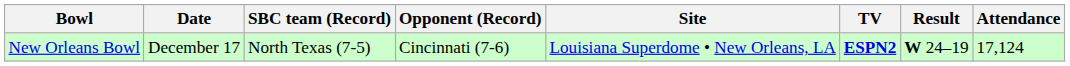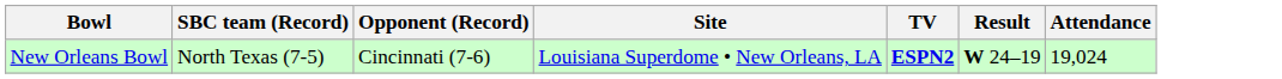- column: Date | December 17
New Orleans Bowl | Attendance: 17,124 -> 19,024
